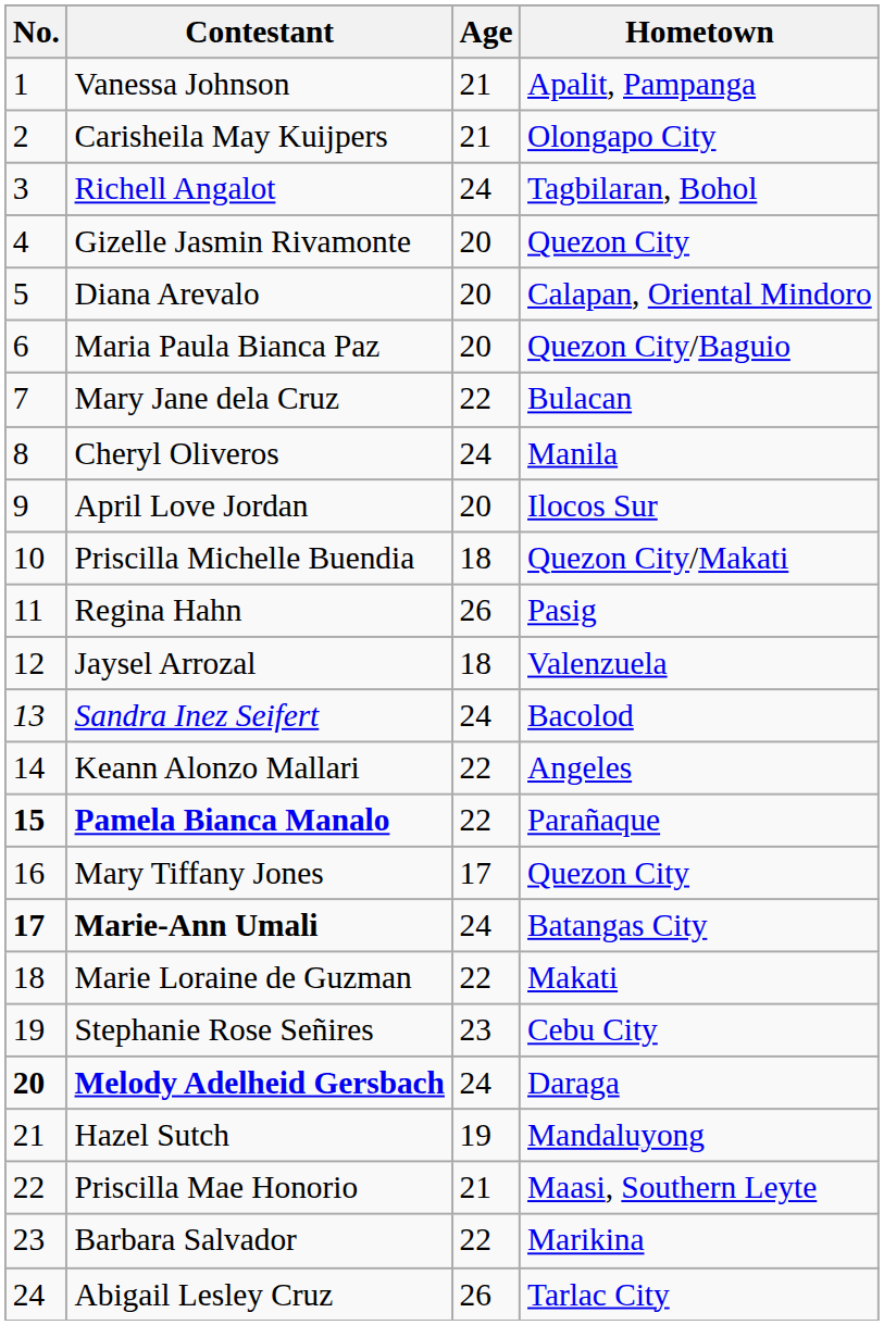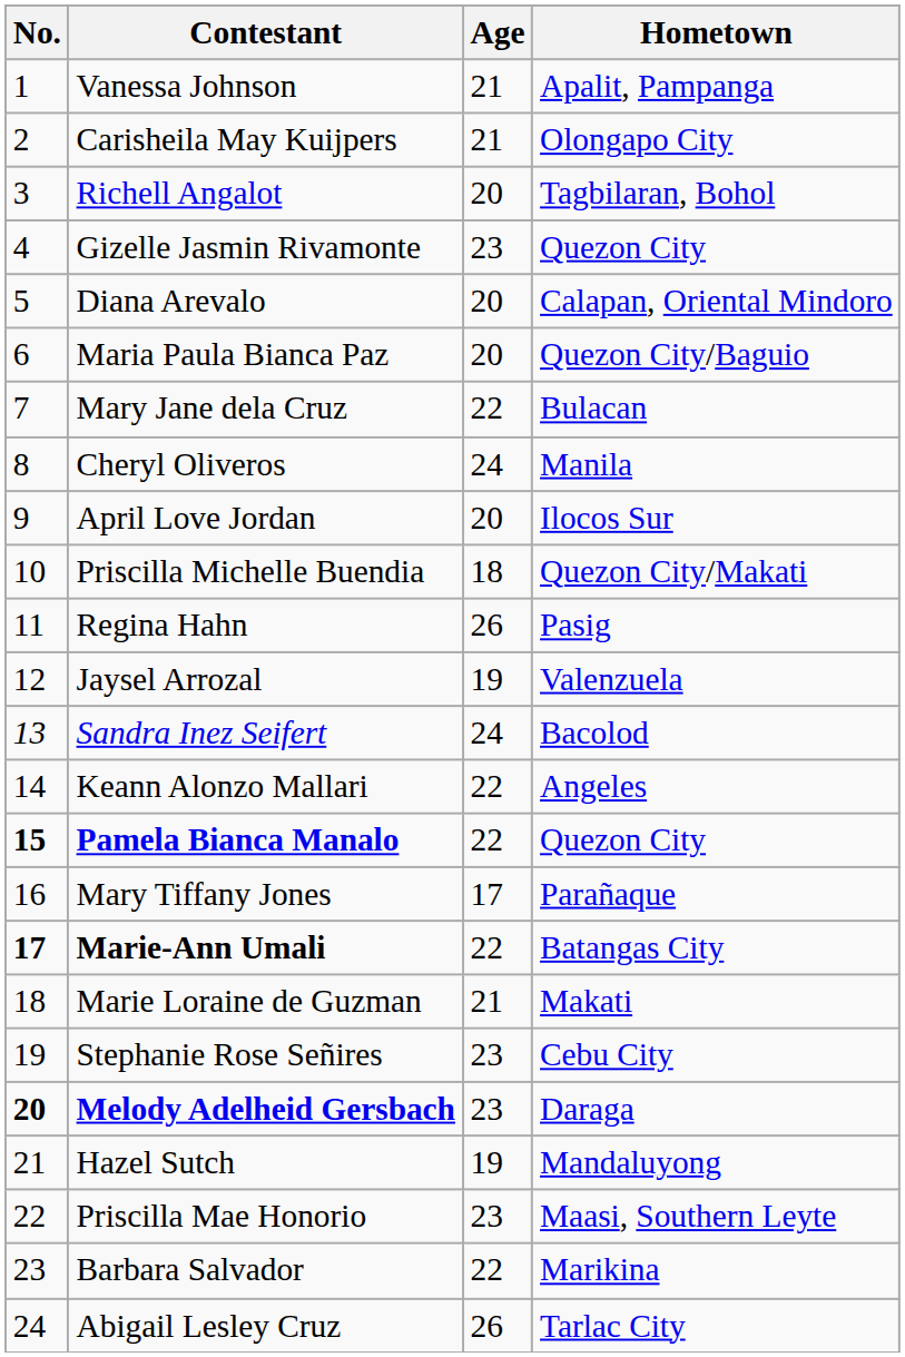Richell Angalot | Age: 24 -> 20
Gizelle Jasmin Rivamonte | Age: 20 -> 23
Jaysel Arrozal | Age: 18 -> 19
Pamela Bianca Manalo | Hometown: Parañaque -> Quezon City
Mary Tiffany Jones | Hometown: Quezon City -> Parañaque
Marie-Ann Umali | Age: 24 -> 22
Marie Loraine de Guzman | Age: 22 -> 21
Melody Adelheid Gersbach | Age: 24 -> 23
Priscilla Mae Honorio | Age: 21 -> 23
